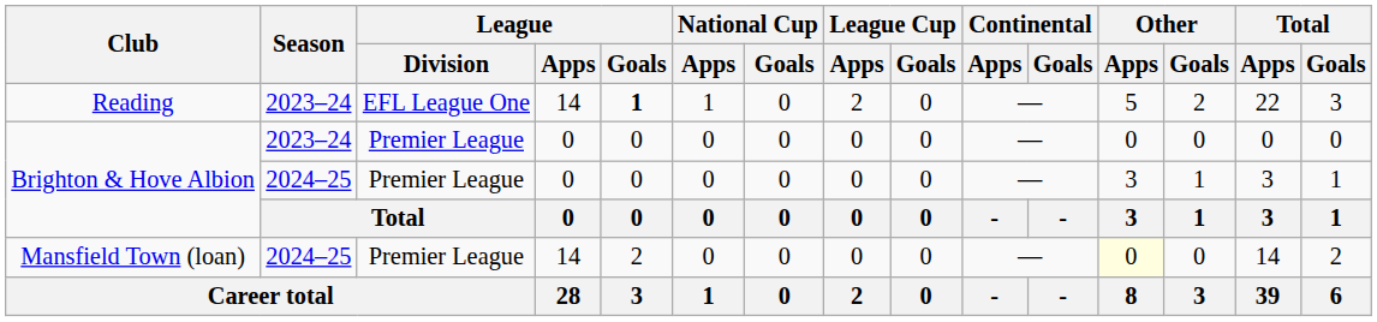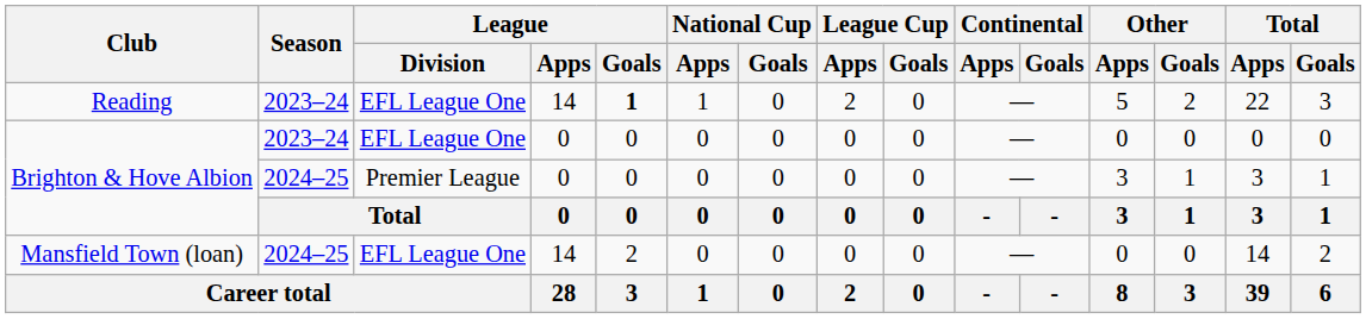Brighton & Hove Albion / 2023–24 | League / Division: Premier League -> EFL League One
Mansfield Town (loan) | League / Division: Premier League -> EFL League One
Mansfield Town (loan) | Other / Apps: lightyellow background -> no background
